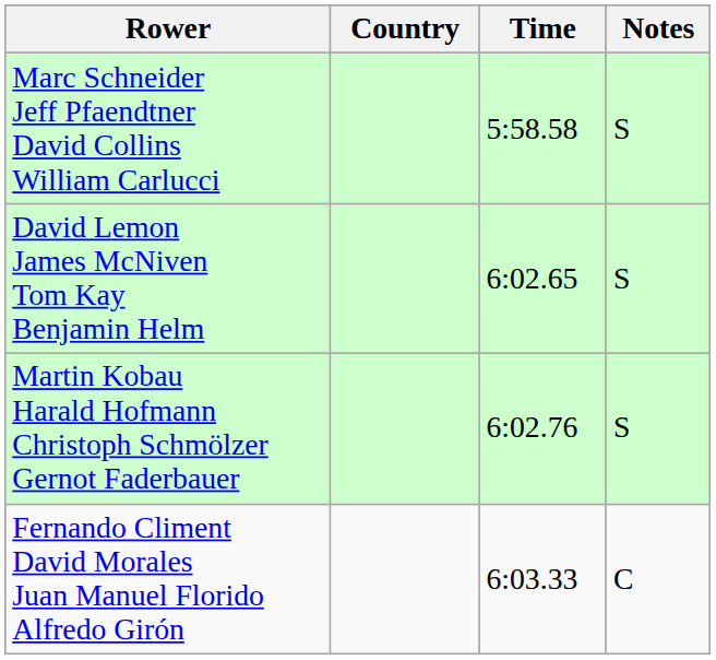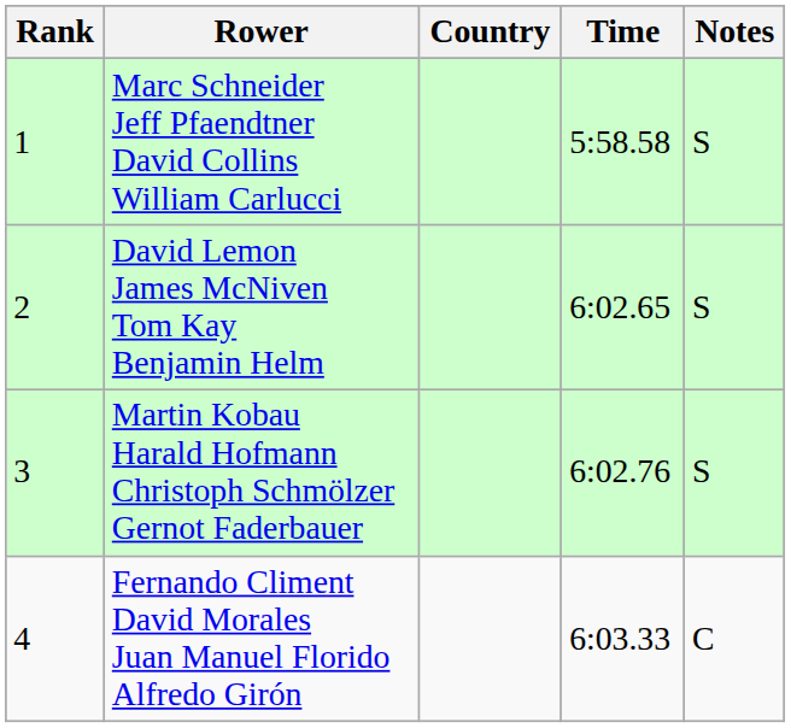+ column: Rank | 1 | 2 | 3 | 4
